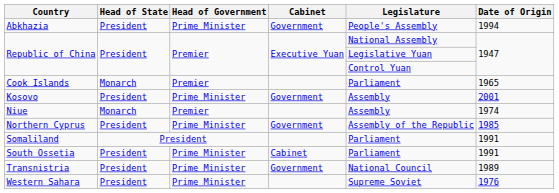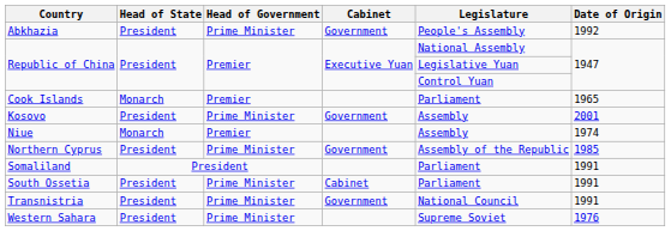Abkhazia | Date of Origin: 1994 -> 1992
Transnistria | Date of Origin: 1989 -> 1991
